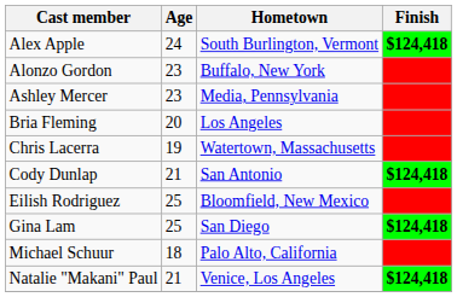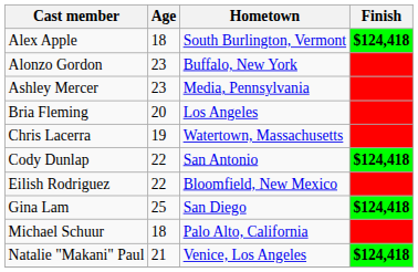Alex Apple | Age: 24 -> 18
Cody Dunlap | Age: 21 -> 22
Eilish Rodriguez | Age: 25 -> 22
